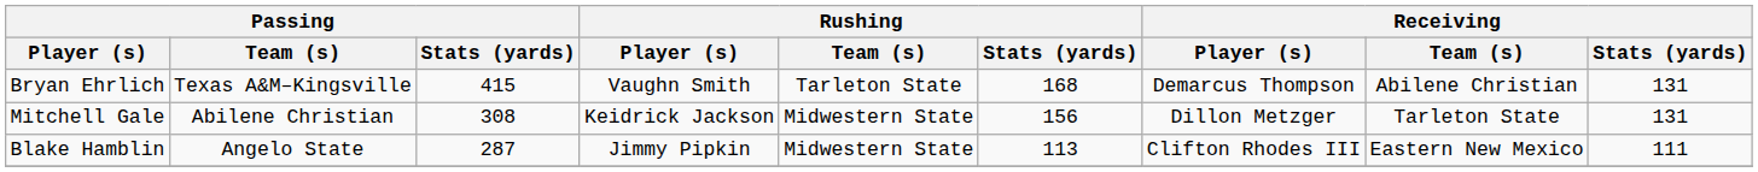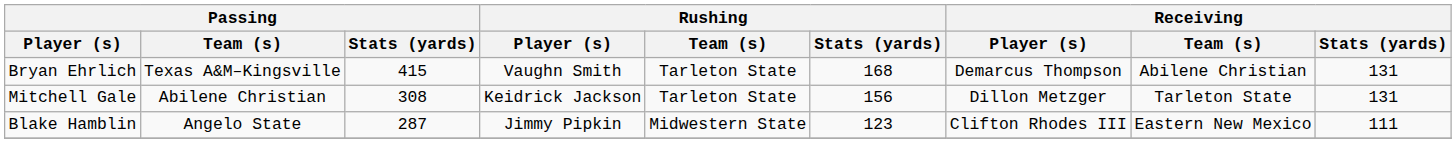Mitchell Gale | Rushing / Team (s): Midwestern State -> Tarleton State
Blake Hamblin | Rushing / Stats (yards): 113 -> 123
